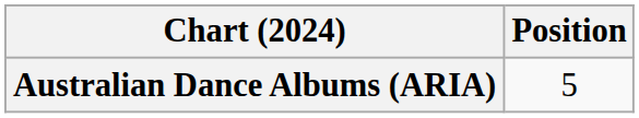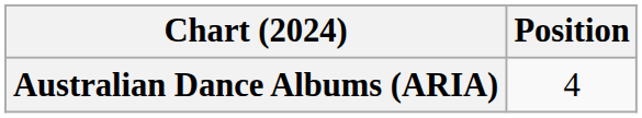Australian Dance Albums (ARIA) | Position: 5 -> 4
